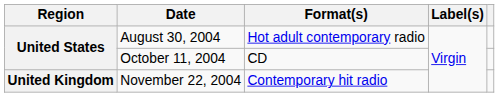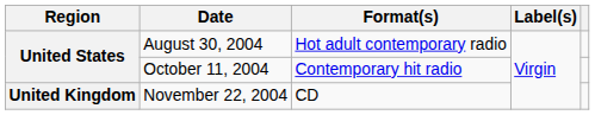October 11, 2004 | Format(s): CD -> Contemporary hit radio
November 22, 2004 | Format(s): Contemporary hit radio -> CD
